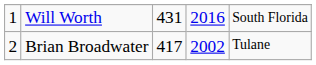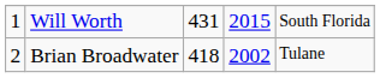Will Worth | column 4: 2016 -> 2015
Brian Broadwater | column 3: 417 -> 418
